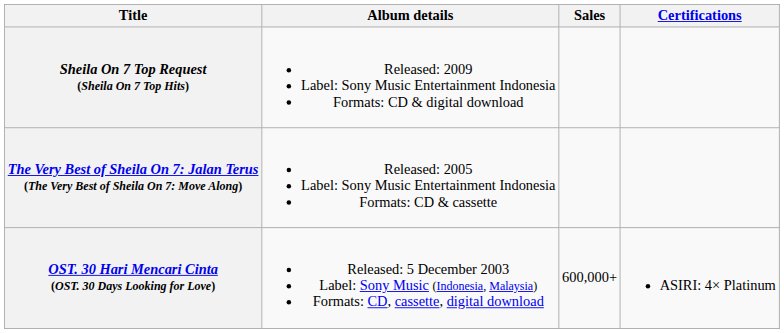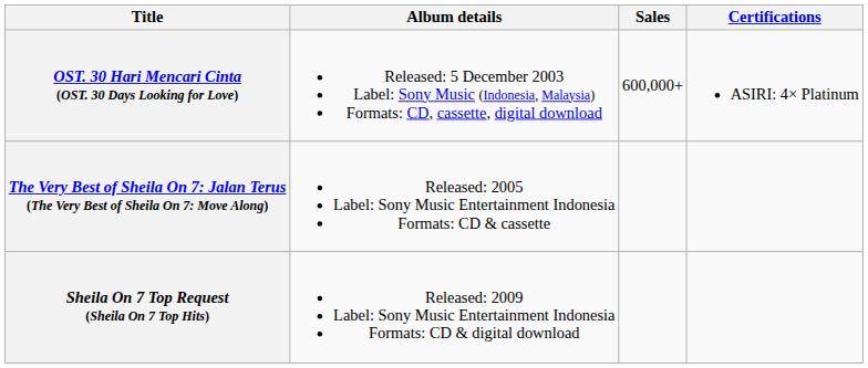rows swapped: OST. 30 Hari Mencari Cinta (OST. 30 Days Looking for Love) <-> Sheila On 7 Top Request (Sheila On 7 Top Hits)
